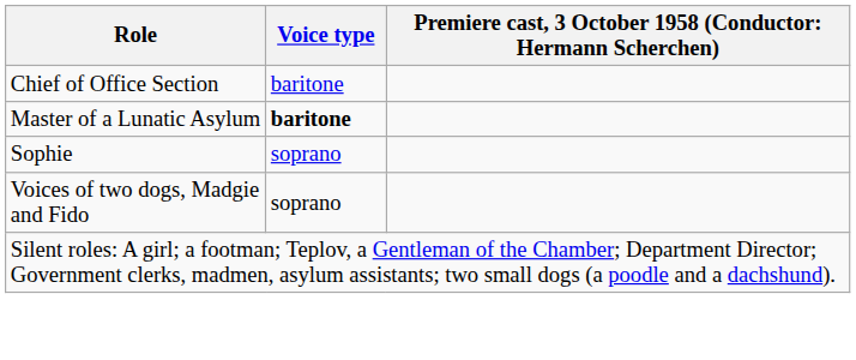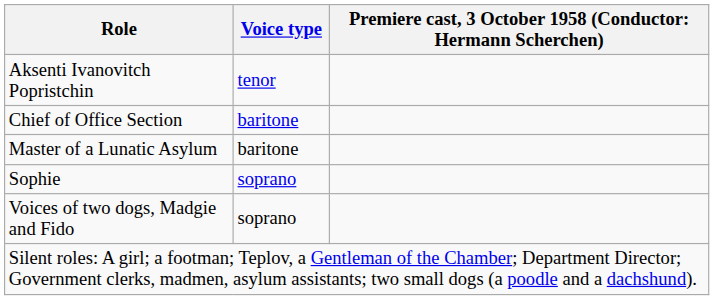+ row: Aksenti Ivanovitch Popristchin | tenor
Master of a Lunatic Asylum | Voice type: bold -> normal
